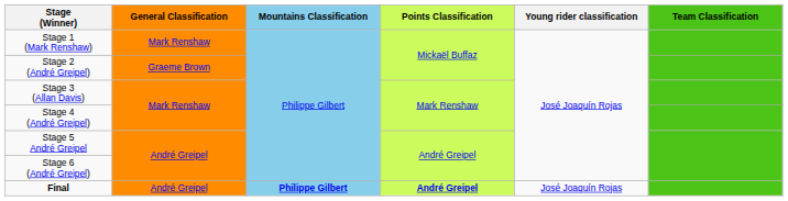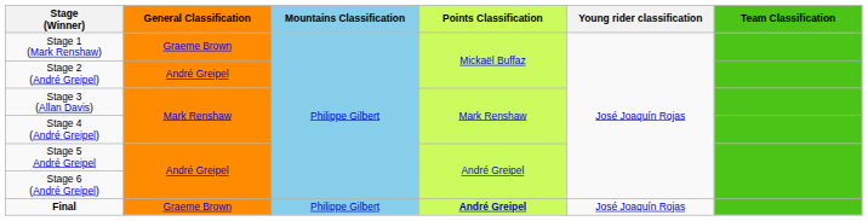Stage 1 (Mark Renshaw) | General Classification: Mark Renshaw -> Graeme Brown
Stage 2 (André Greipel) | General Classification: Graeme Brown -> André Greipel
Final | General Classification: André Greipel -> Graeme Brown
Final | Mountains Classification: bold -> normal
